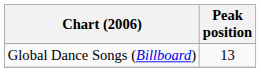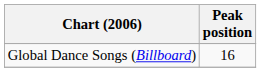Global Dance Songs (Billboard) | Peak position: 13 -> 16
